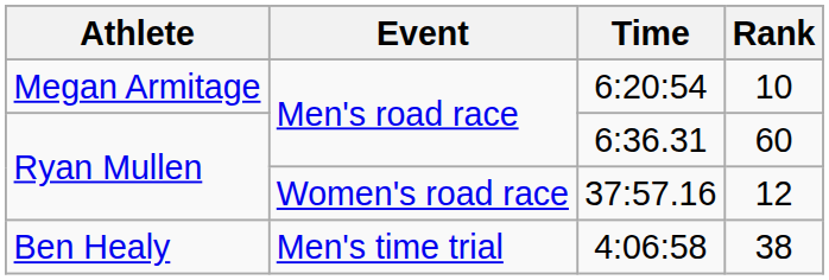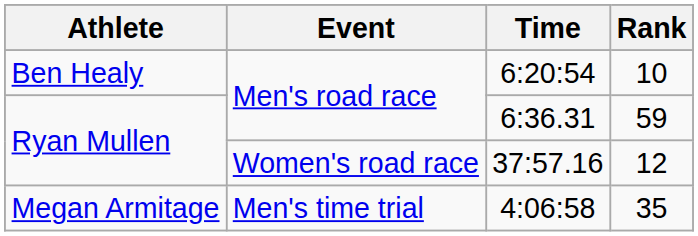6:20:54 | Athlete: Megan Armitage -> Ben Healy
6:36.31 | Rank: 60 -> 59
4:06:58 | Athlete: Ben Healy -> Megan Armitage
4:06:58 | Rank: 38 -> 35
